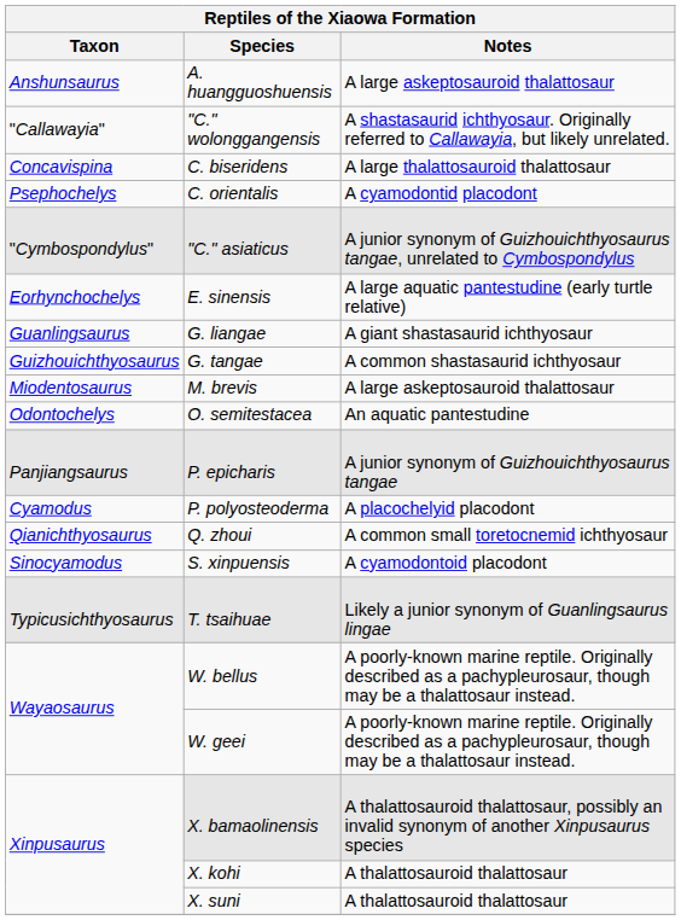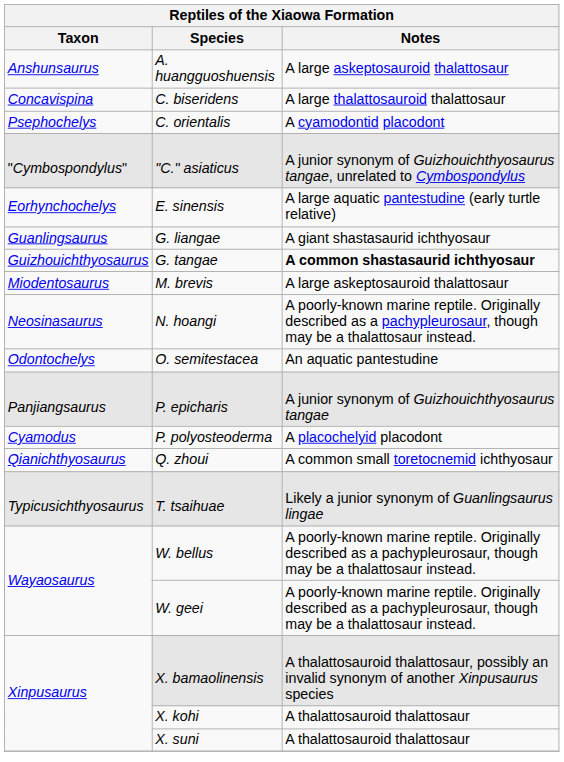- row: "Callawayia" | "C." wolonggangensis | A shastasaurid ichthyosaur. Originally referred to Callawayia, but likely unrelated.
G. tangae | Notes: normal -> bold
+ row: Neosinasaurus | N. hoangi | A poorly-known marine reptile. Originally described as a pachypleurosaur, though may be a thalattosaur instead.
- row: Sinocyamodus | S. xinpuensis | A cyamodontoid placodont
